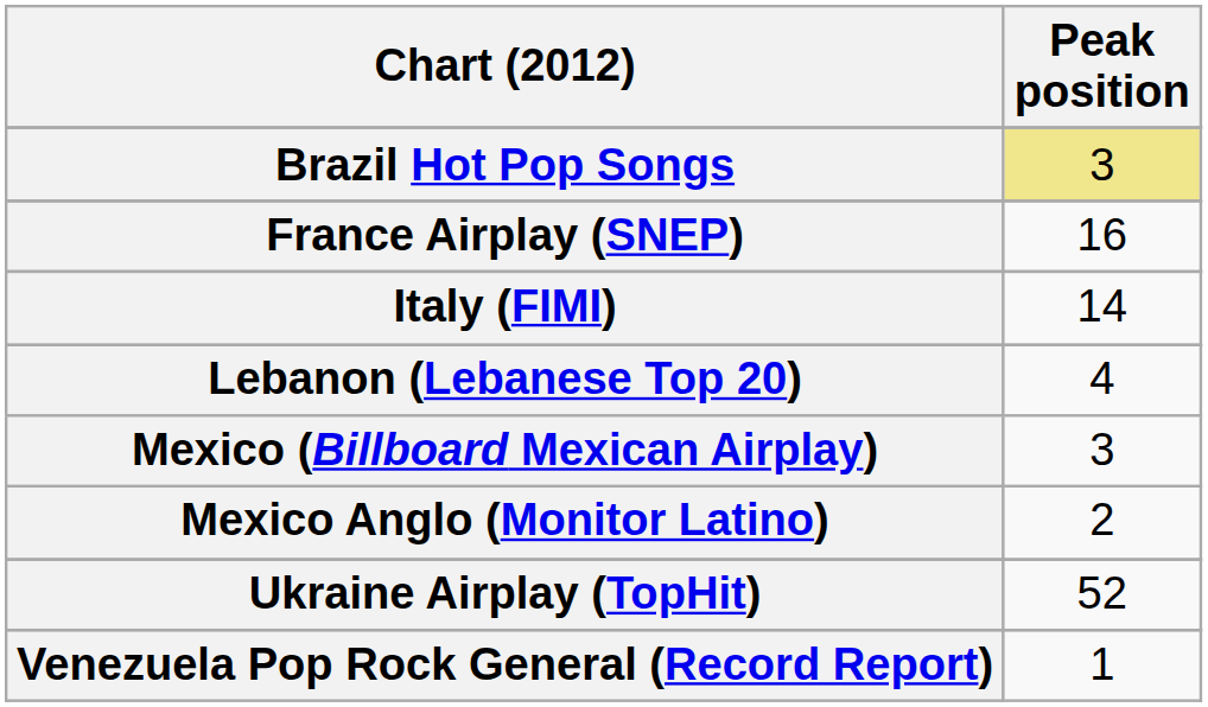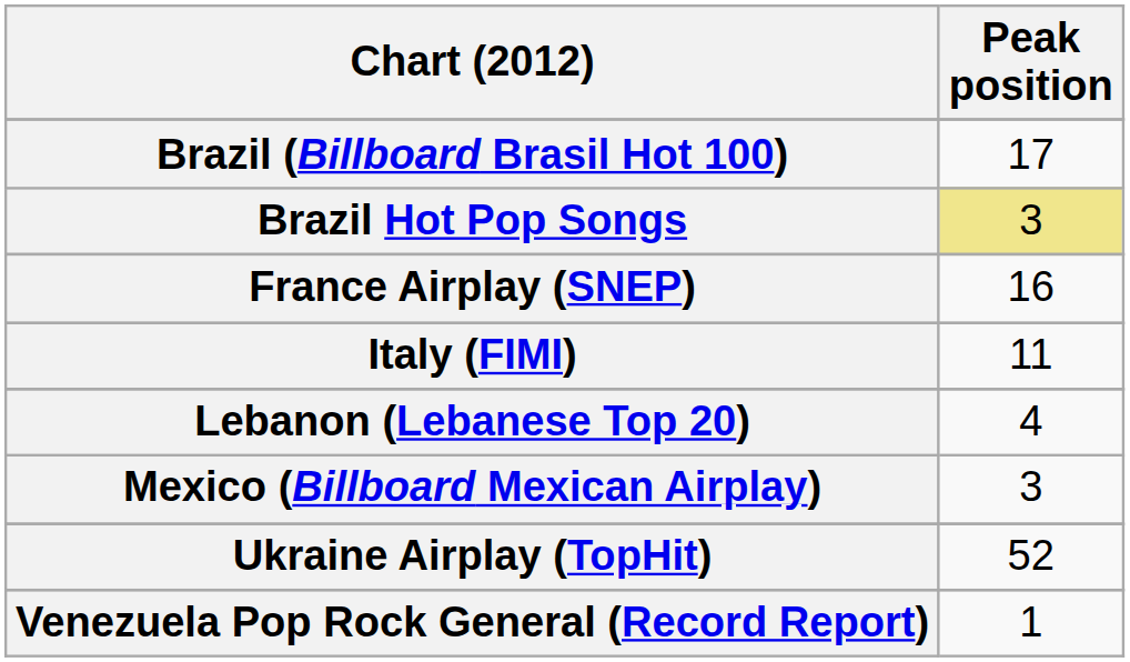+ row: Brazil (Billboard Brasil Hot 100) | 17
Italy (FIMI) | Peak position: 14 -> 11
- row: Mexico Anglo (Monitor Latino) | 2
